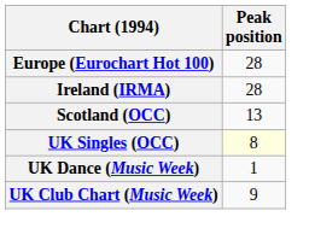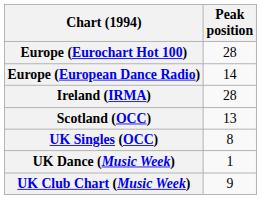+ row: Europe (European Dance Radio) | 14
UK Singles (OCC) | Peak position: lightyellow background -> no background
